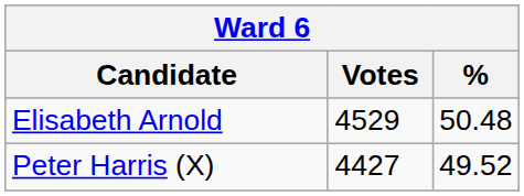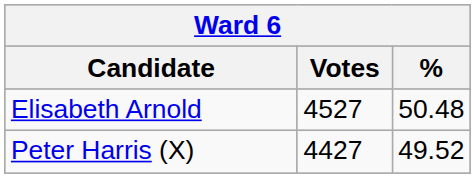Elisabeth Arnold | Votes: 4529 -> 4527
